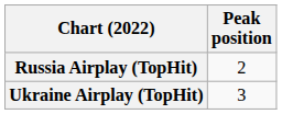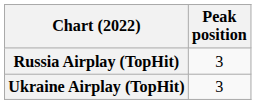Russia Airplay (TopHit) | Peak position: 2 -> 3
